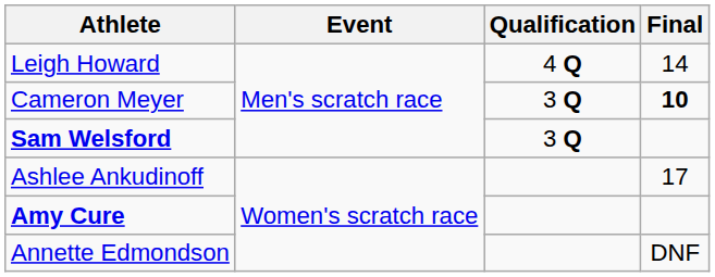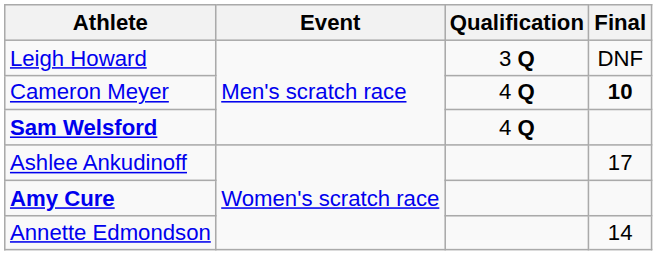Leigh Howard | Qualification: 4 Q -> 3 Q
Leigh Howard | Final: 14 -> DNF
Cameron Meyer | Qualification: 3 Q -> 4 Q
Sam Welsford | Qualification: 3 Q -> 4 Q
Annette Edmondson | Final: DNF -> 14
